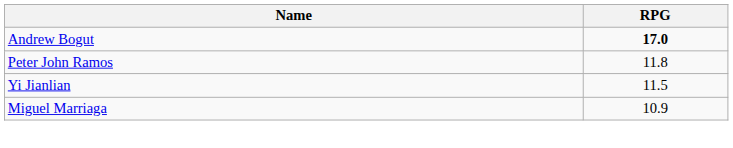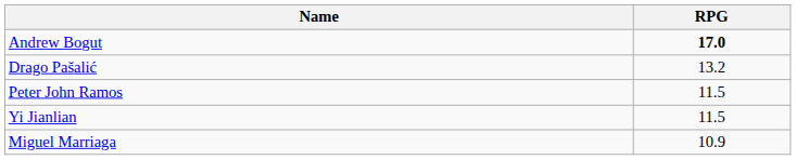+ row: Drago Pašalić | 13.2
Peter John Ramos | RPG: 11.8 -> 11.5
